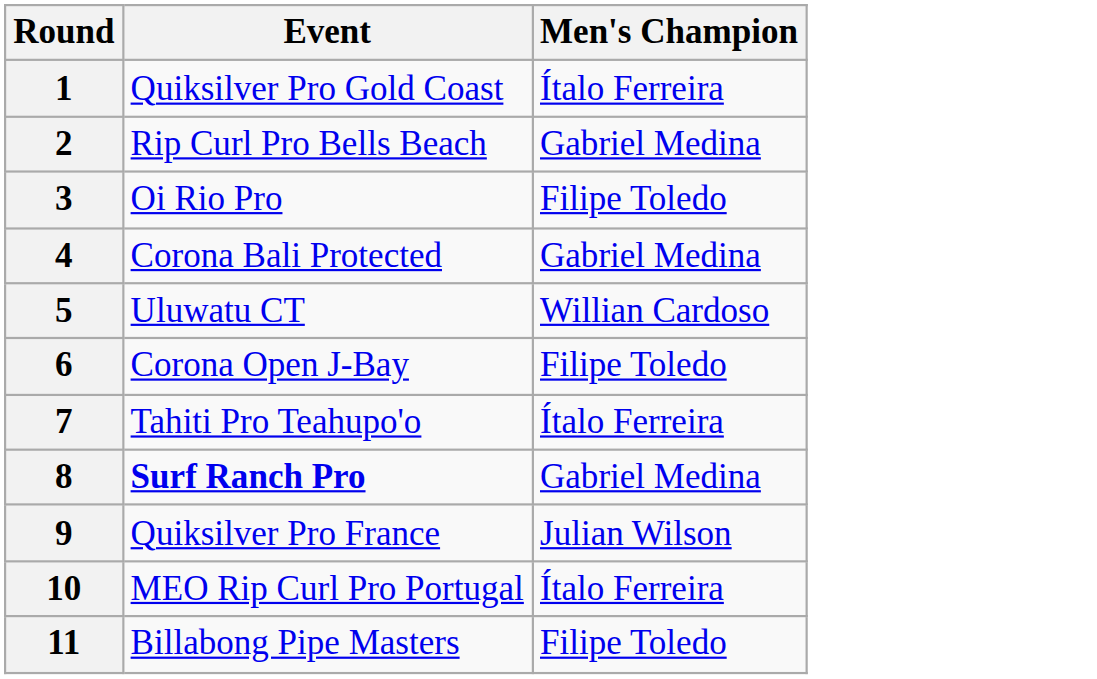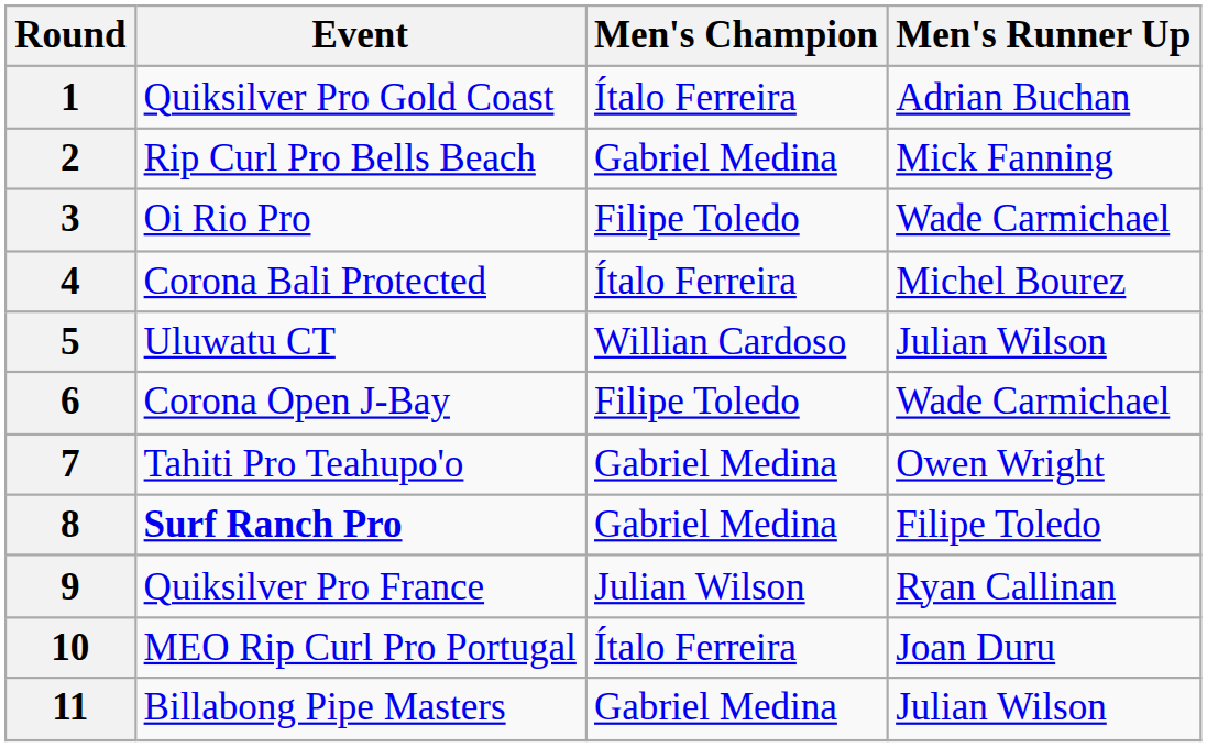+ column: Men's Runner Up | Adrian Buchan | Mick Fanning | Wade Carmichael | Michel Bourez | Julian Wilson | Wade Carmichael | Owen Wright | Filipe Toledo | Ryan Callinan | Joan Duru | Julian Wilson
4 | Men's Champion: Gabriel Medina -> Ítalo Ferreira
7 | Men's Champion: Ítalo Ferreira -> Gabriel Medina
11 | Men's Champion: Filipe Toledo -> Gabriel Medina
